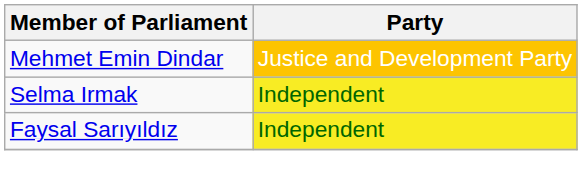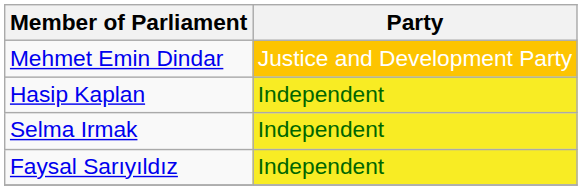+ row: Hasip Kaplan | Independent
